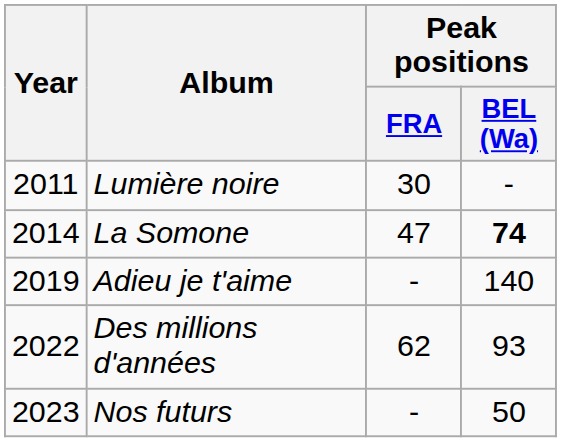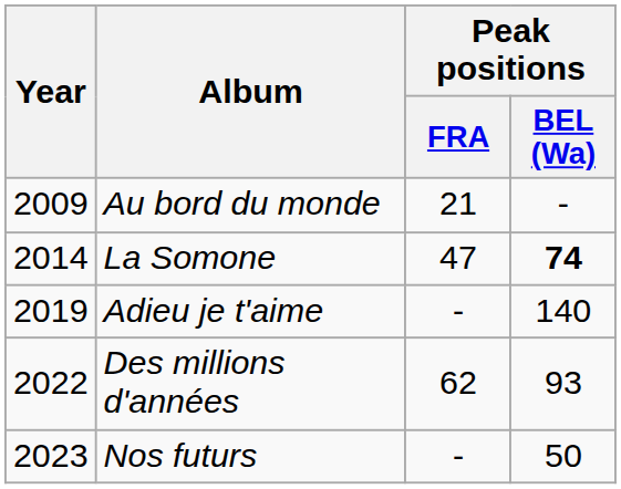+ row: 2009 | Au bord du monde | 21 | -
- row: 2011 | Lumière noire | 30 | -
